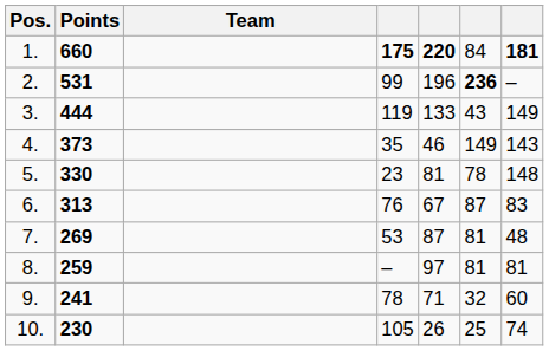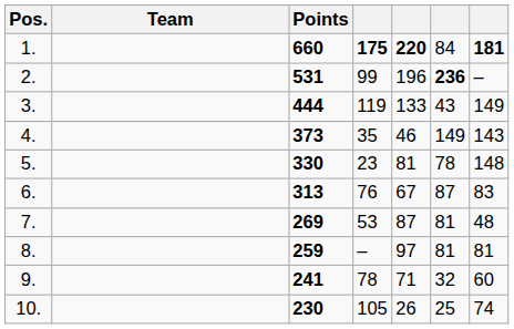columns swapped: Team <-> Points
